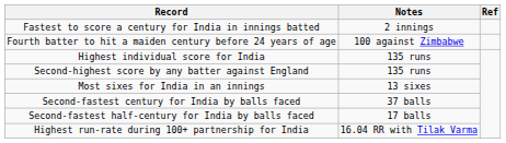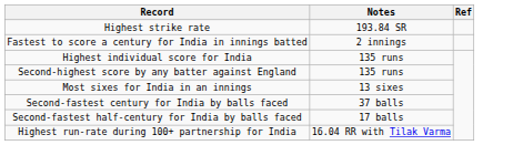+ row: Highest strike rate | 193.84 SR
- row: Fourth batter to hit a maiden century before 24 years of age | 100 against Zimbabwe
